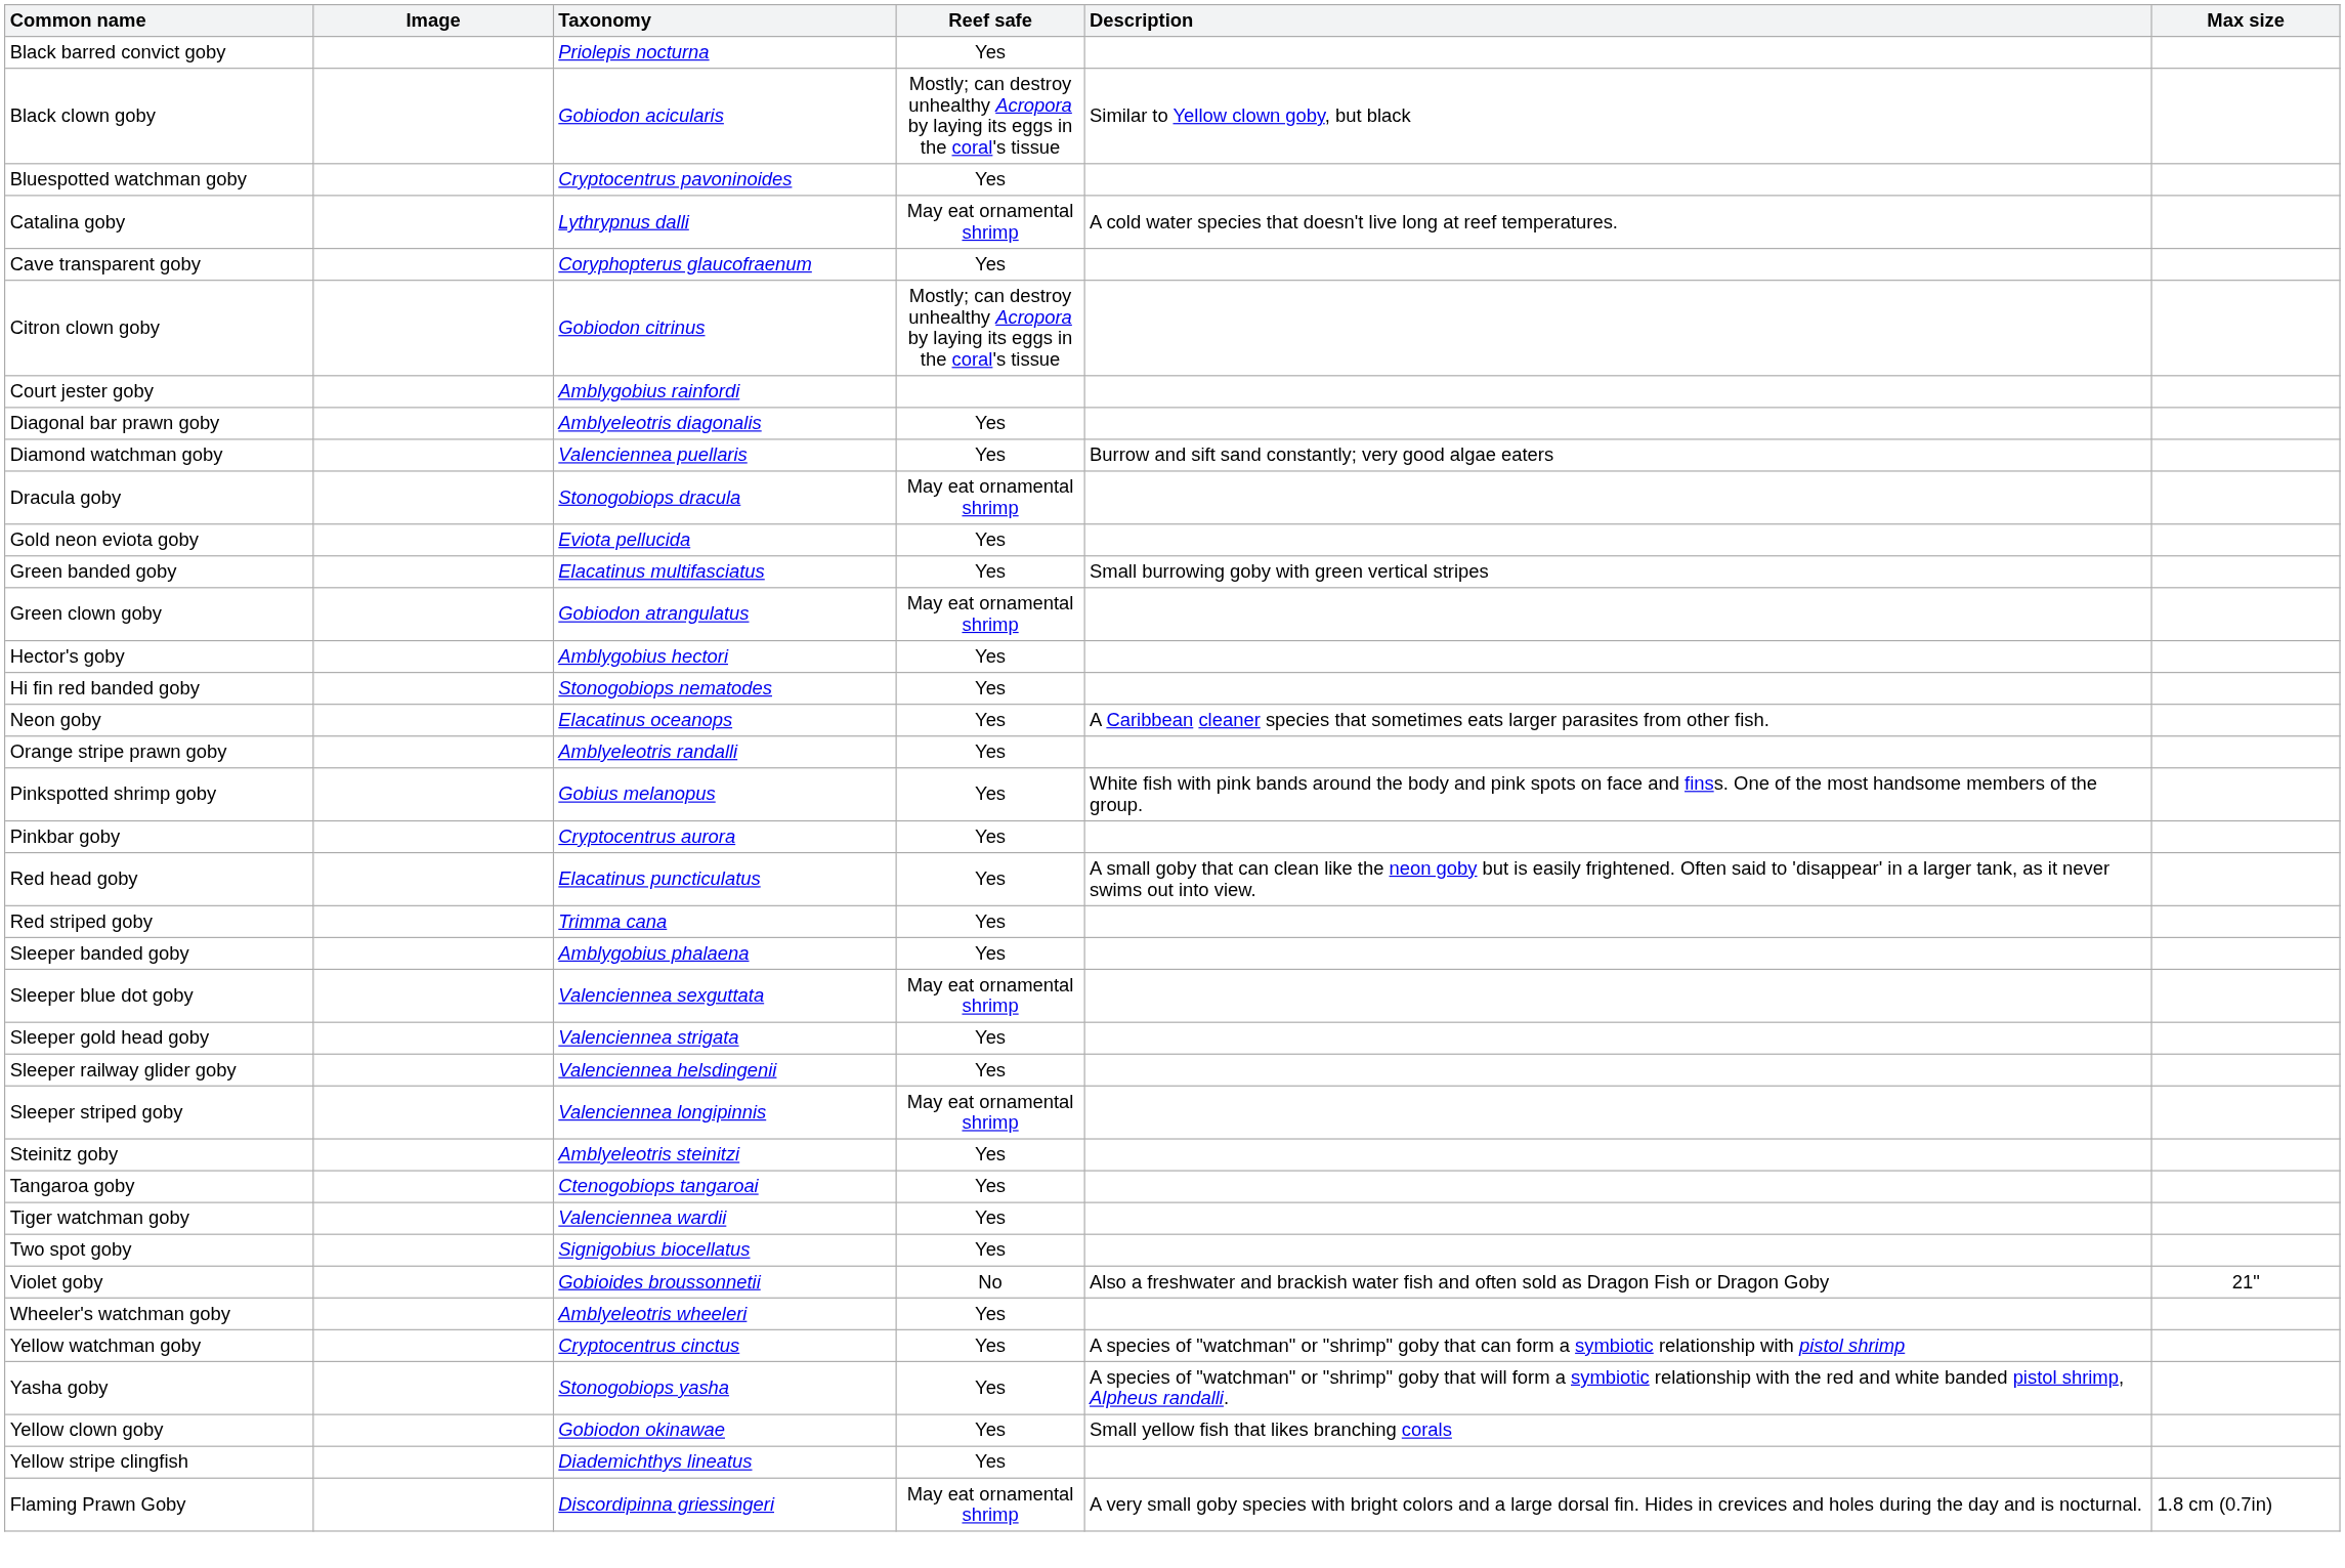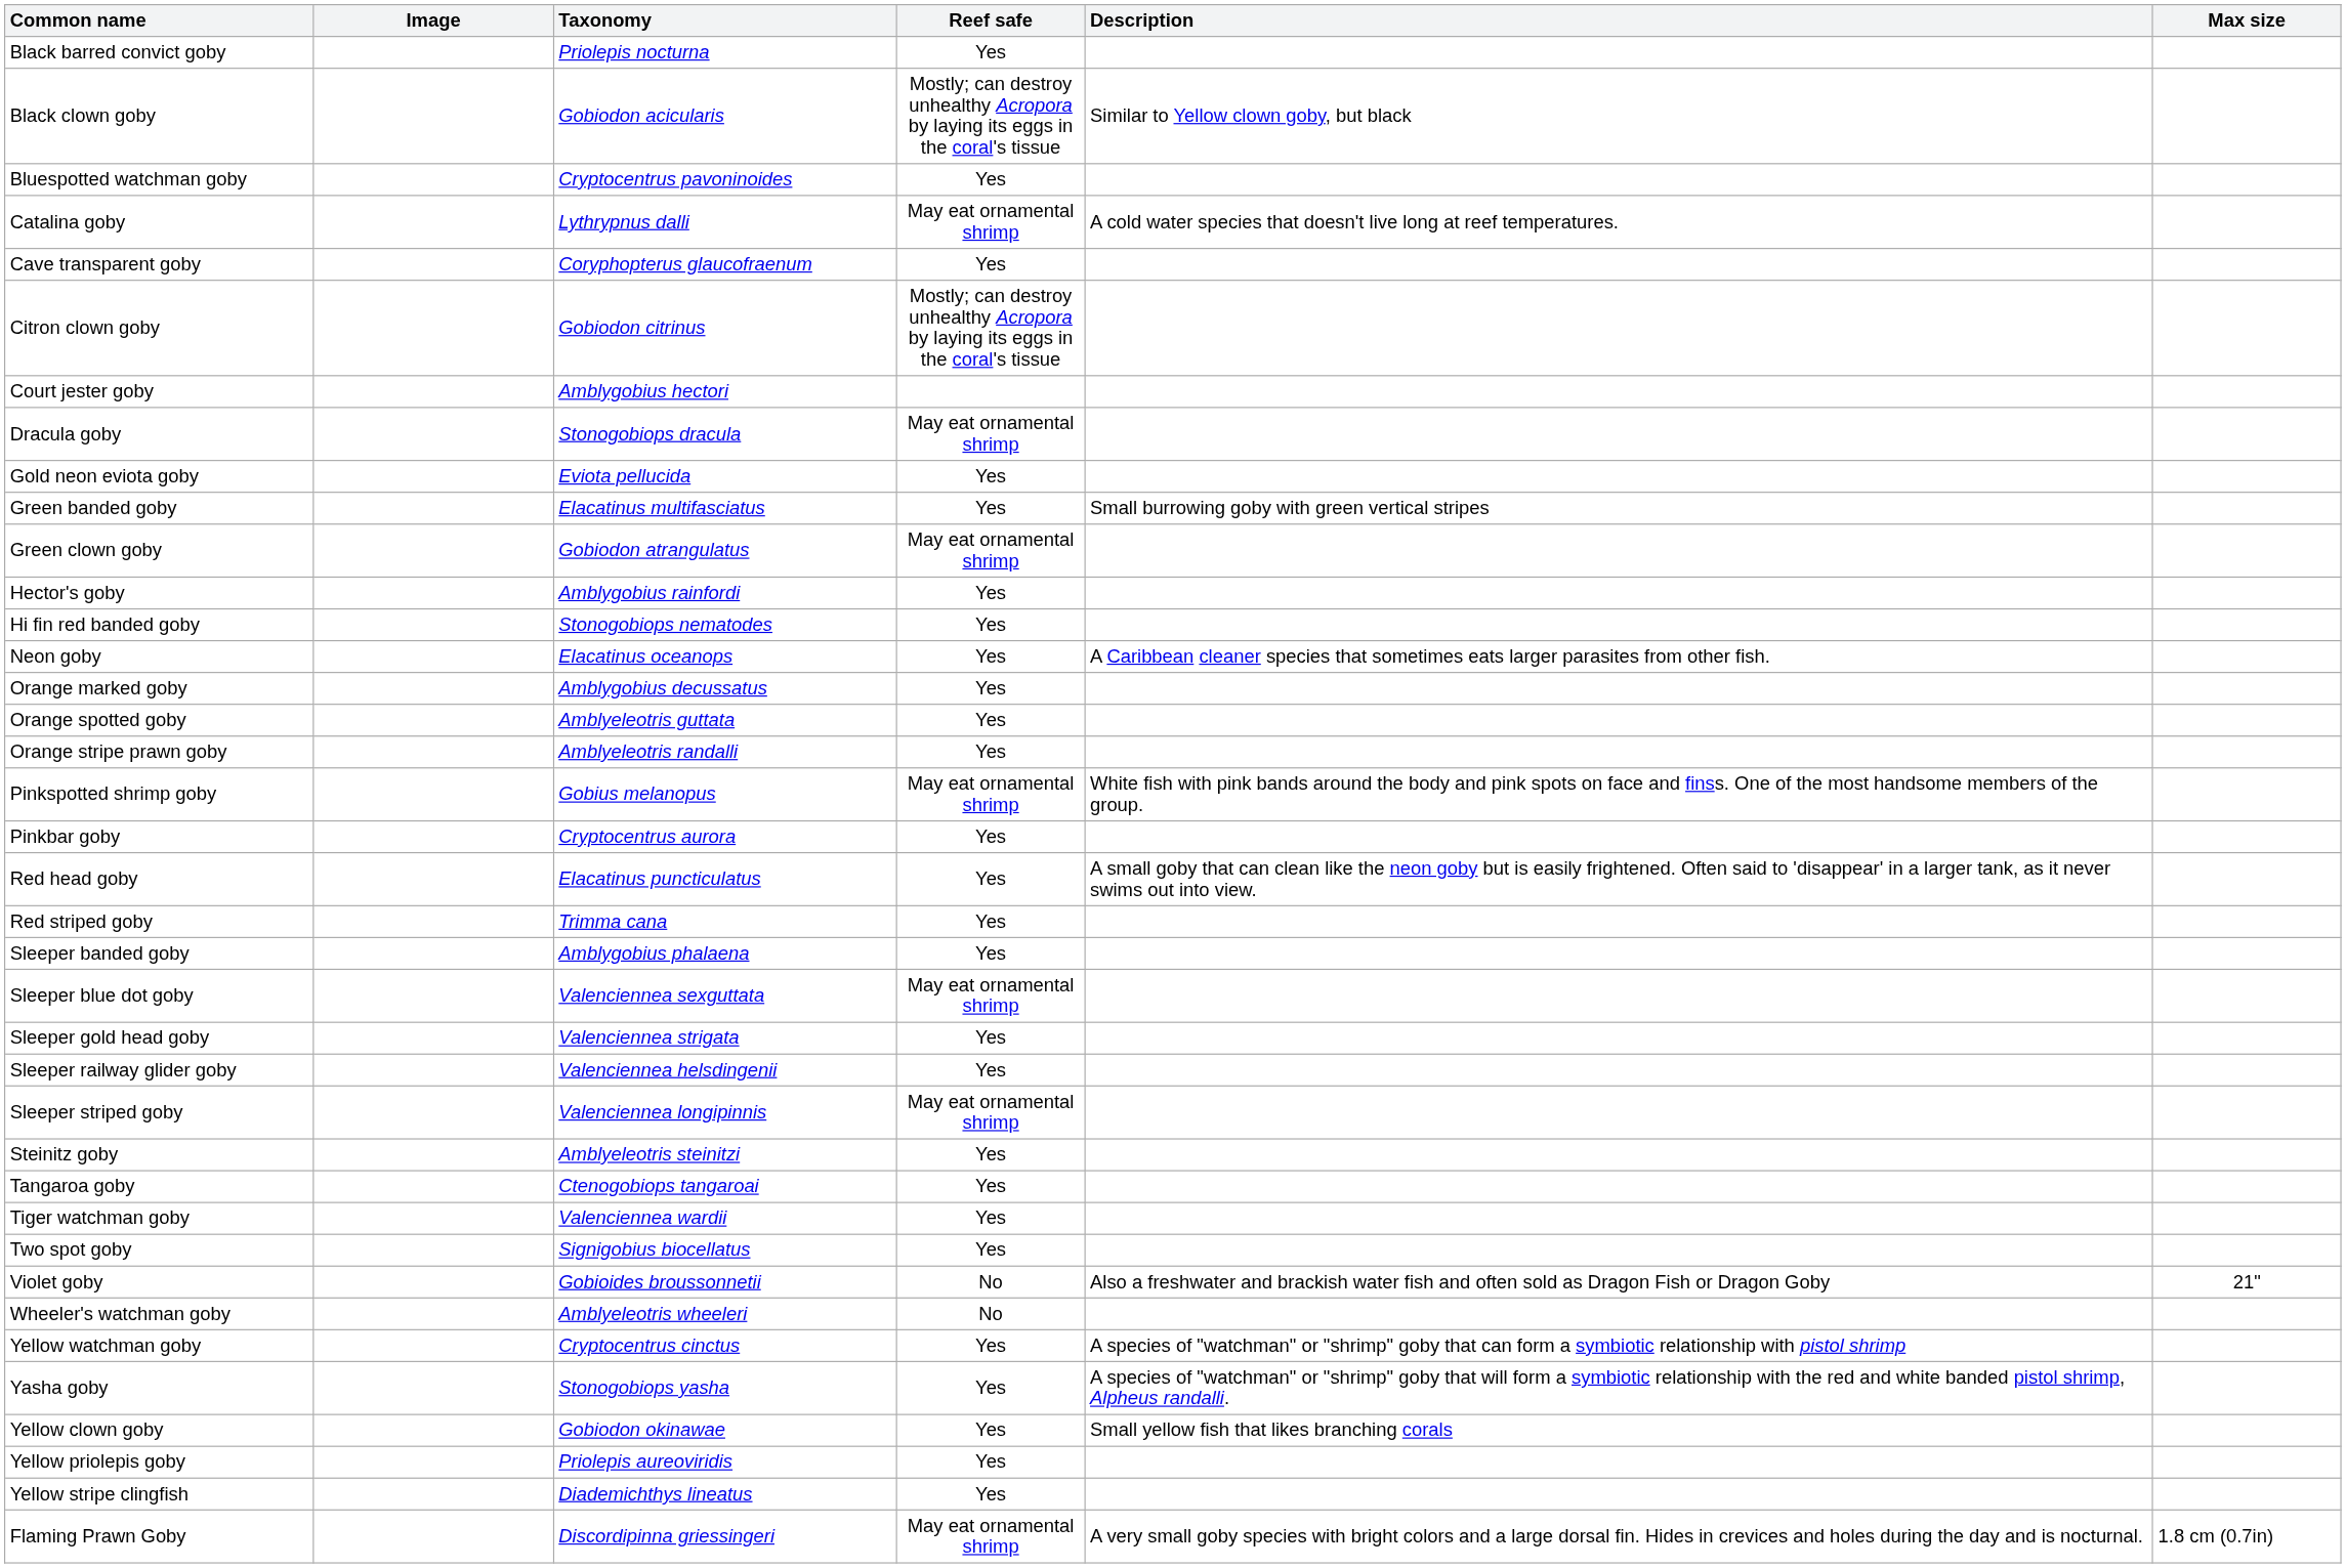Court jester goby | Taxonomy: Amblygobius rainfordi -> Amblygobius hectori
- row: Diagonal bar prawn goby | Amblyeleotris diagonalis | Yes
- row: Diamond watchman goby | Valenciennea puellaris | Yes | Burrow and sift sand constantly; very good algae eaters
Hector's goby | Taxonomy: Amblygobius hectori -> Amblygobius rainfordi
+ row: Orange marked goby | Amblygobius decussatus | Yes
+ row: Orange spotted goby | Amblyeleotris guttata | Yes
Pinkspotted shrimp goby | Reef safe: Yes -> May eat ornamental shrimp
Wheeler's watchman goby | Reef safe: Yes -> No
+ row: Yellow priolepis goby | Priolepis aureoviridis | Yes
